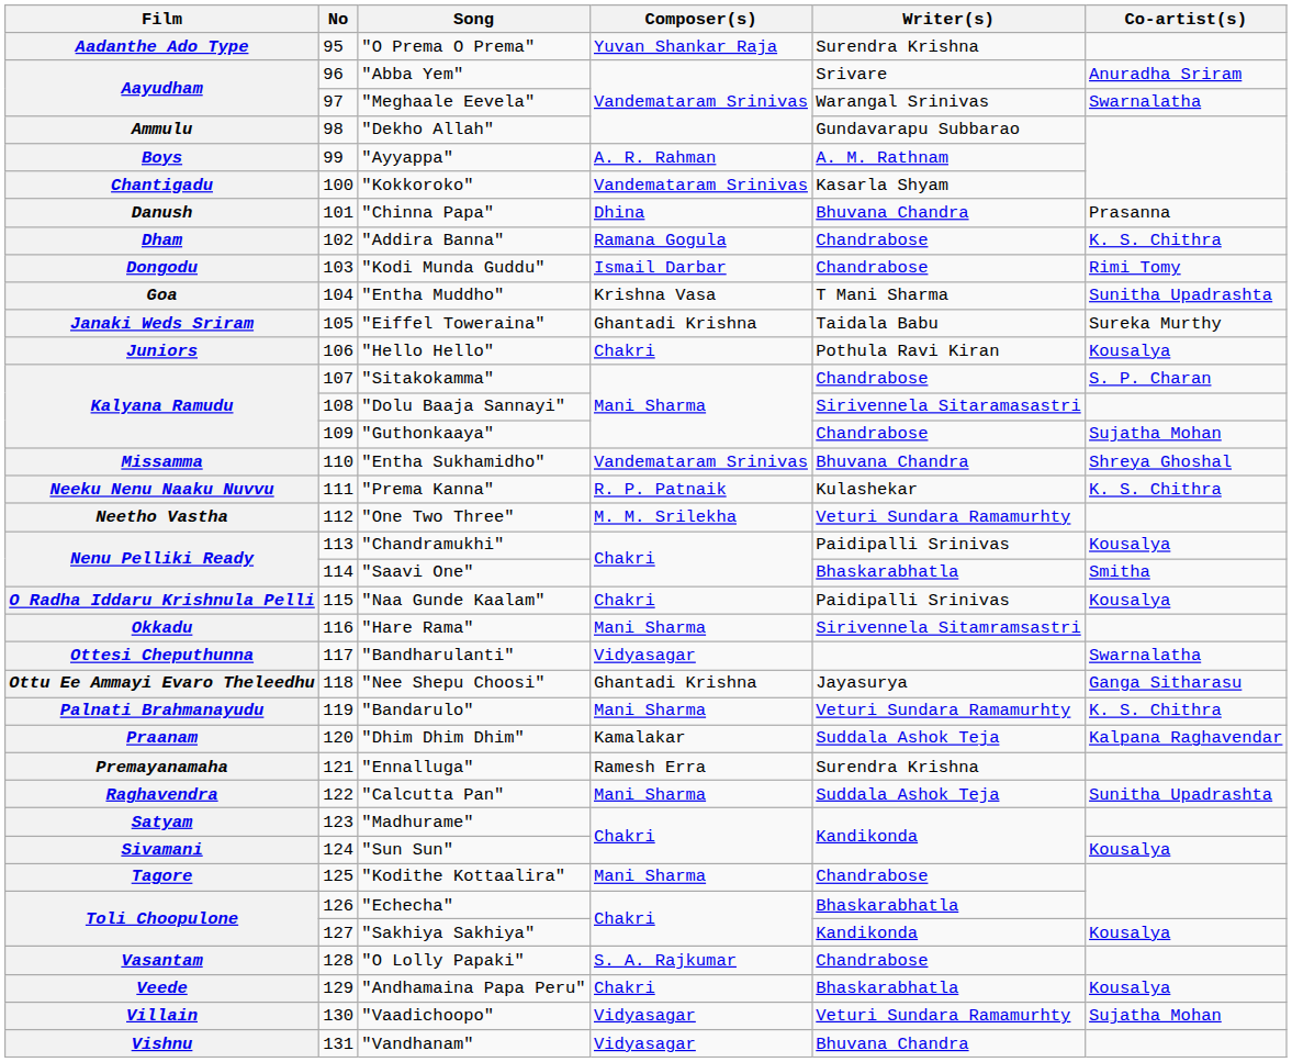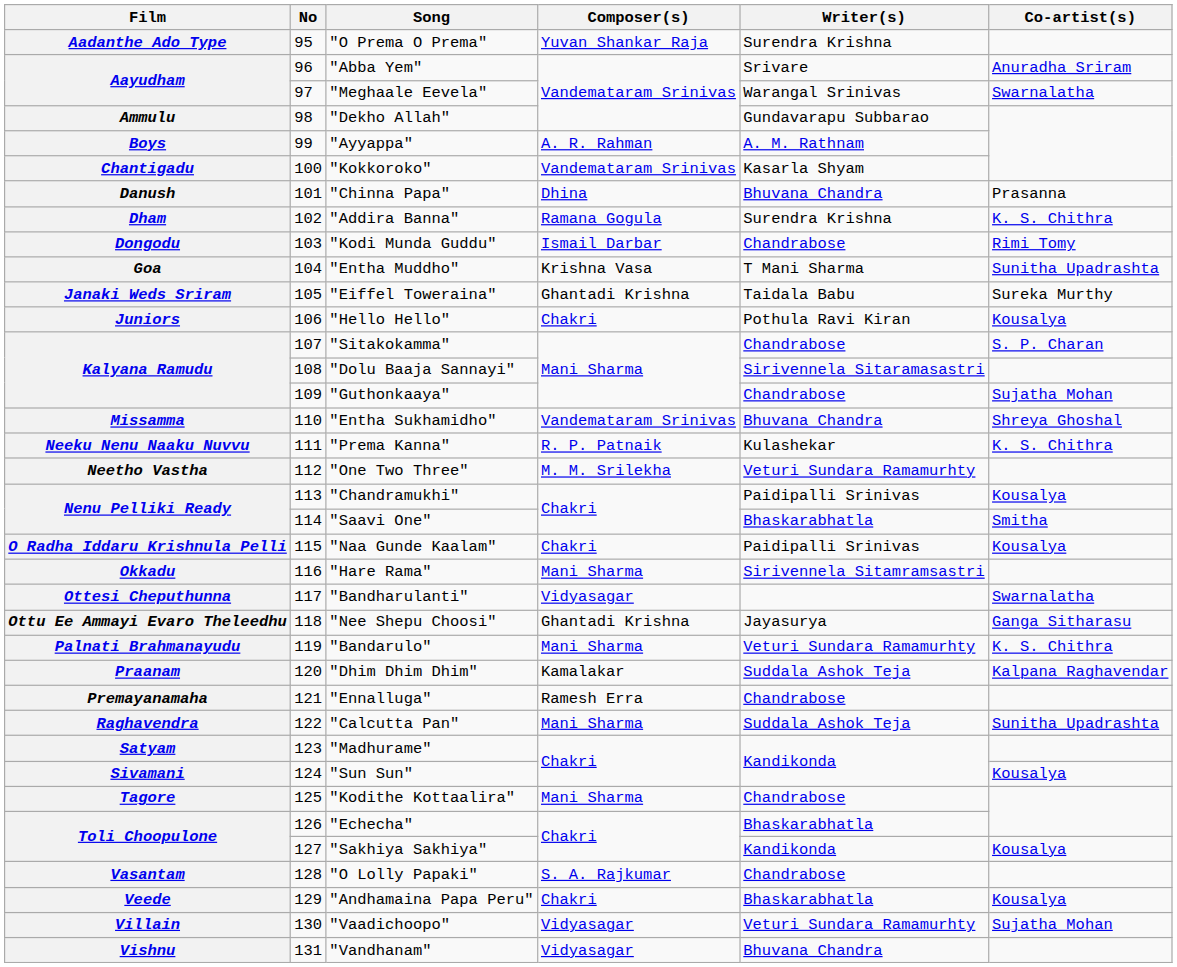"Addira Banna" | Writer(s): Chandrabose -> Surendra Krishna
"Ennalluga" | Writer(s): Surendra Krishna -> Chandrabose
